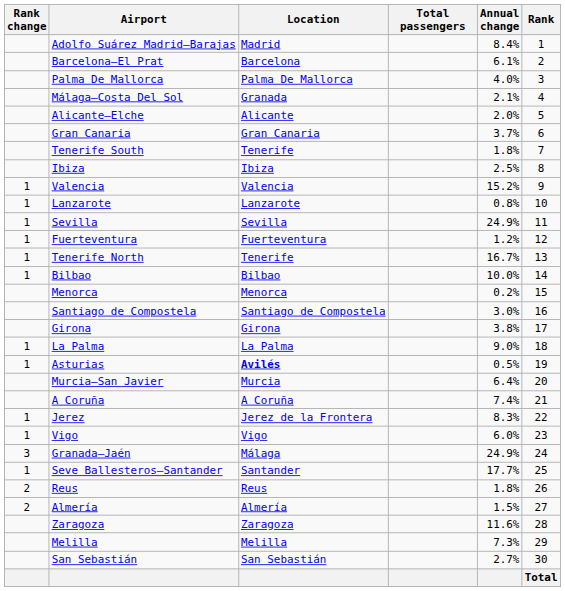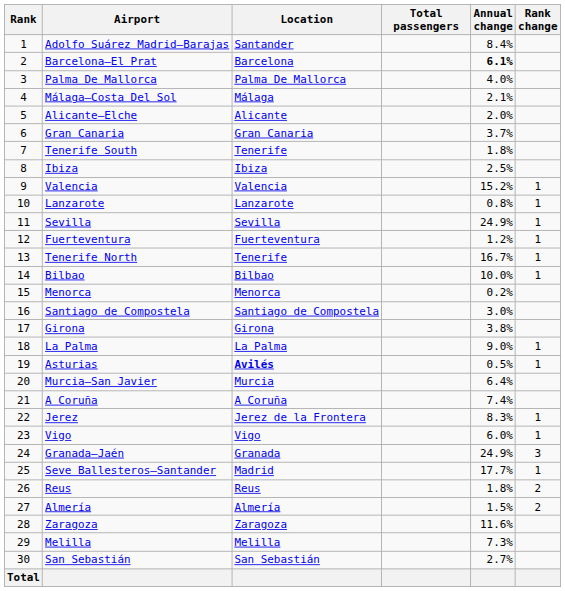columns swapped: Rank <-> Rank change
Adolfo Suárez Madrid–Barajas | Location: Madrid -> Santander
Barcelona–El Prat | Annual change: normal -> bold
Málaga–Costa Del Sol | Location: Granada -> Málaga
Granada–Jaén | Location: Málaga -> Granada
Seve Ballesteros–Santander | Location: Santander -> Madrid
